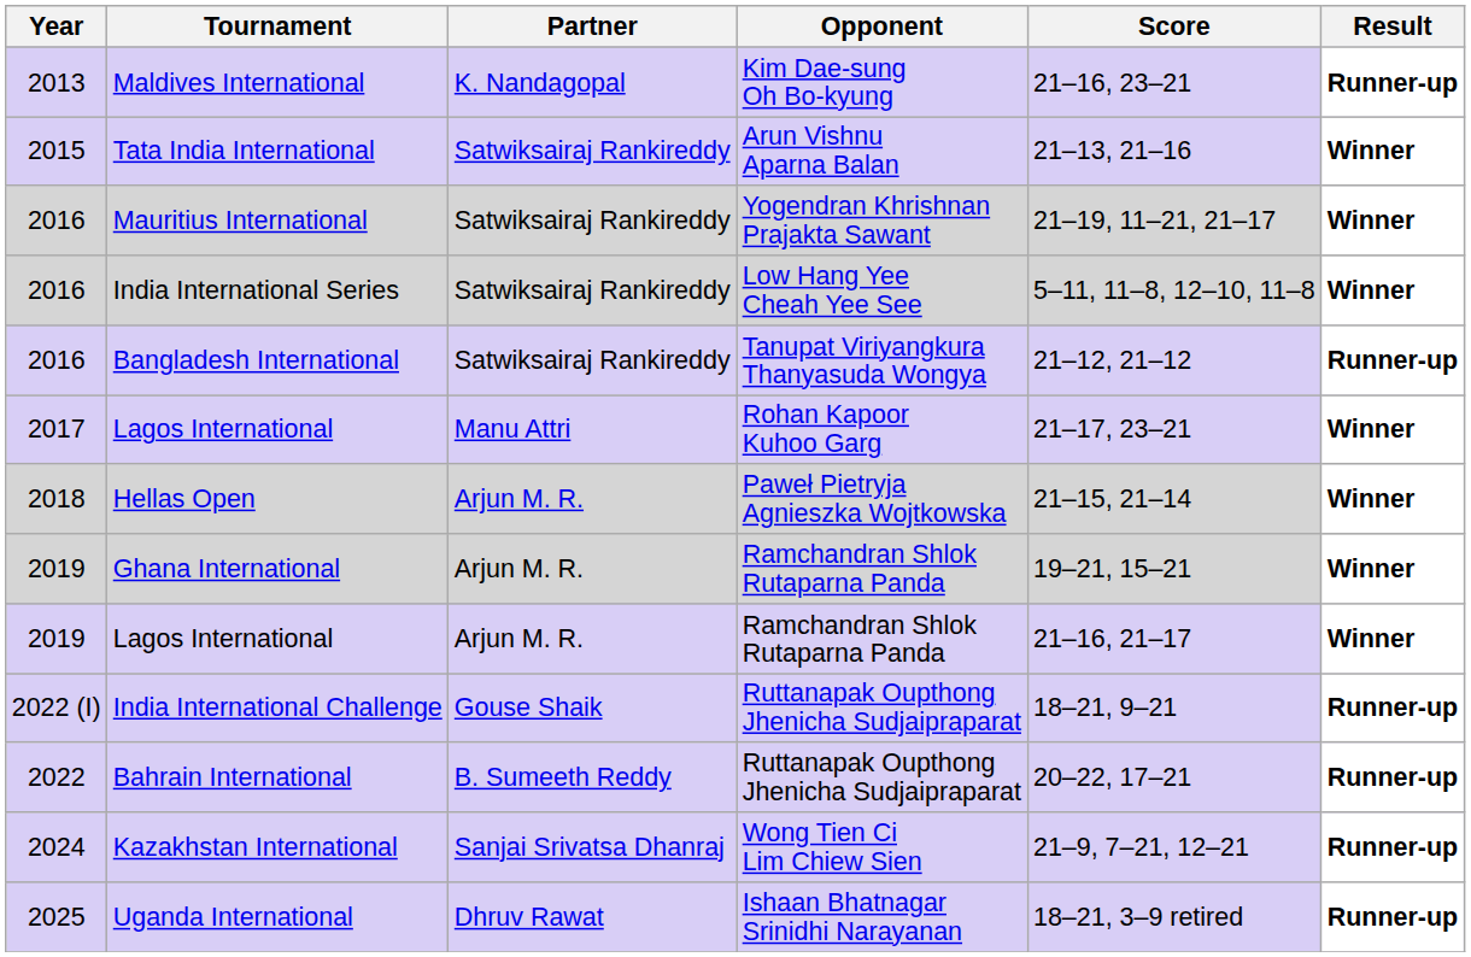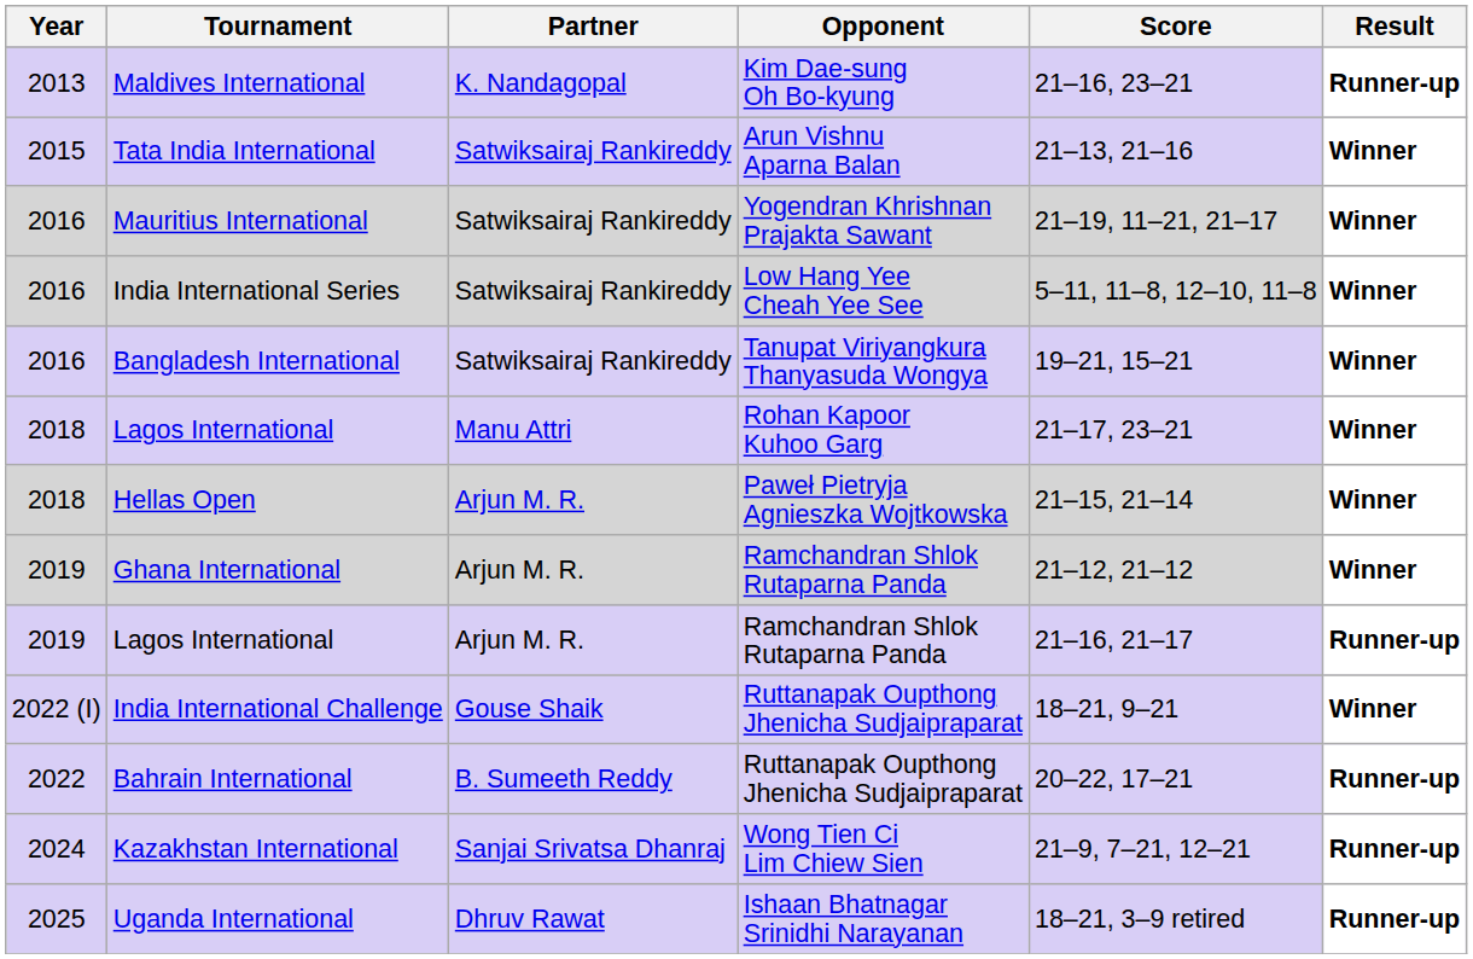Bangladesh International | Score: 21–12, 21–12 -> 19–21, 15–21
Bangladesh International | Result: Runner-up -> Winner
Lagos International / Rohan Kapoor Kuhoo Garg | Year: 2017 -> 2018
Ghana International | Score: 19–21, 15–21 -> 21–12, 21–12
Lagos International / Ramchandran Shlok Rutaparna Panda | Result: Winner -> Runner-up
India International Challenge | Result: Runner-up -> Winner
